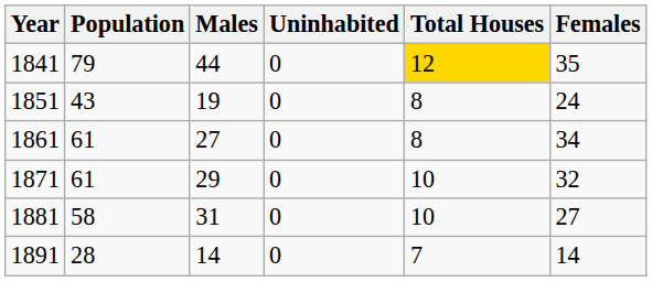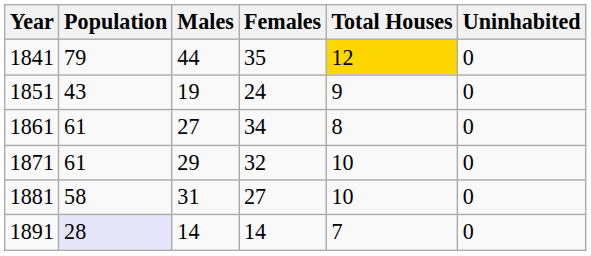columns swapped: Females <-> Uninhabited
1851 | Total Houses: 8 -> 9
1891 | Population: no background -> lavender background
